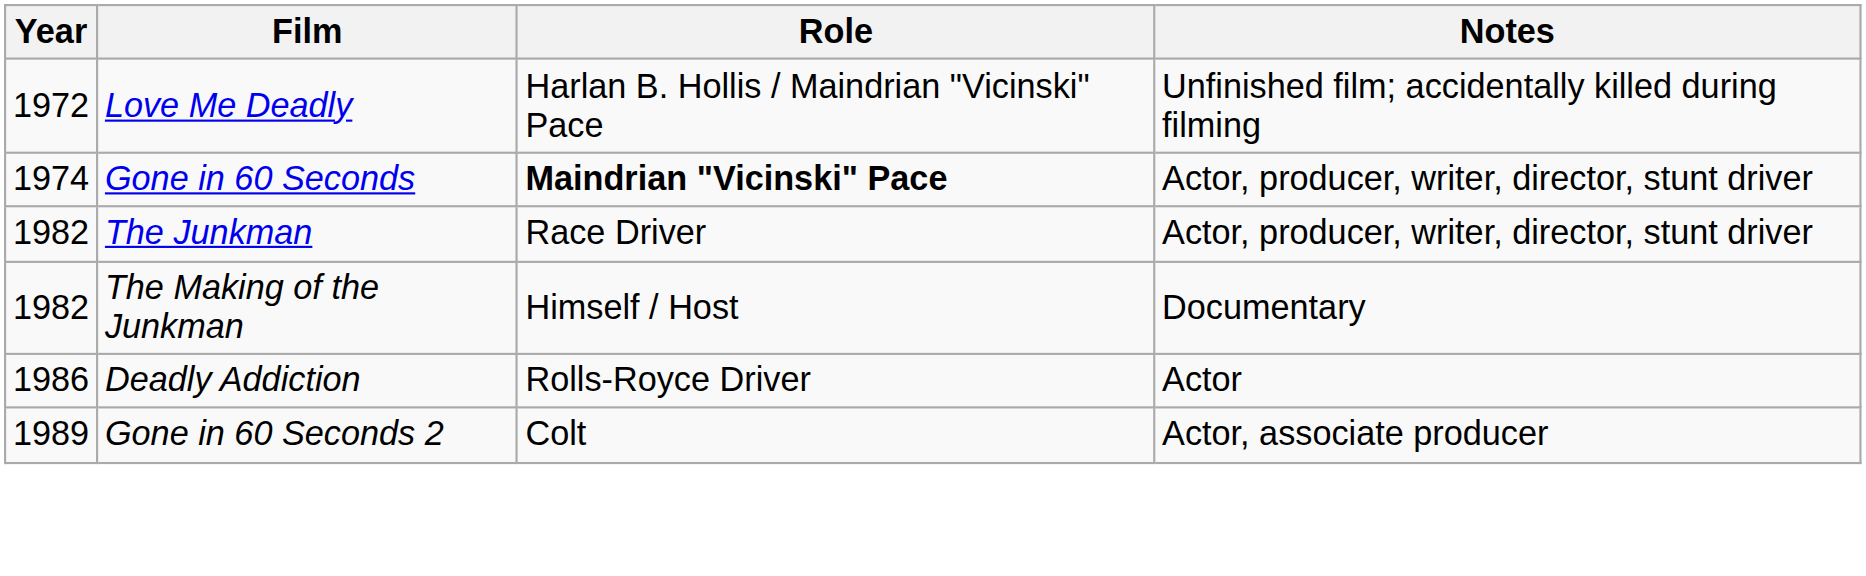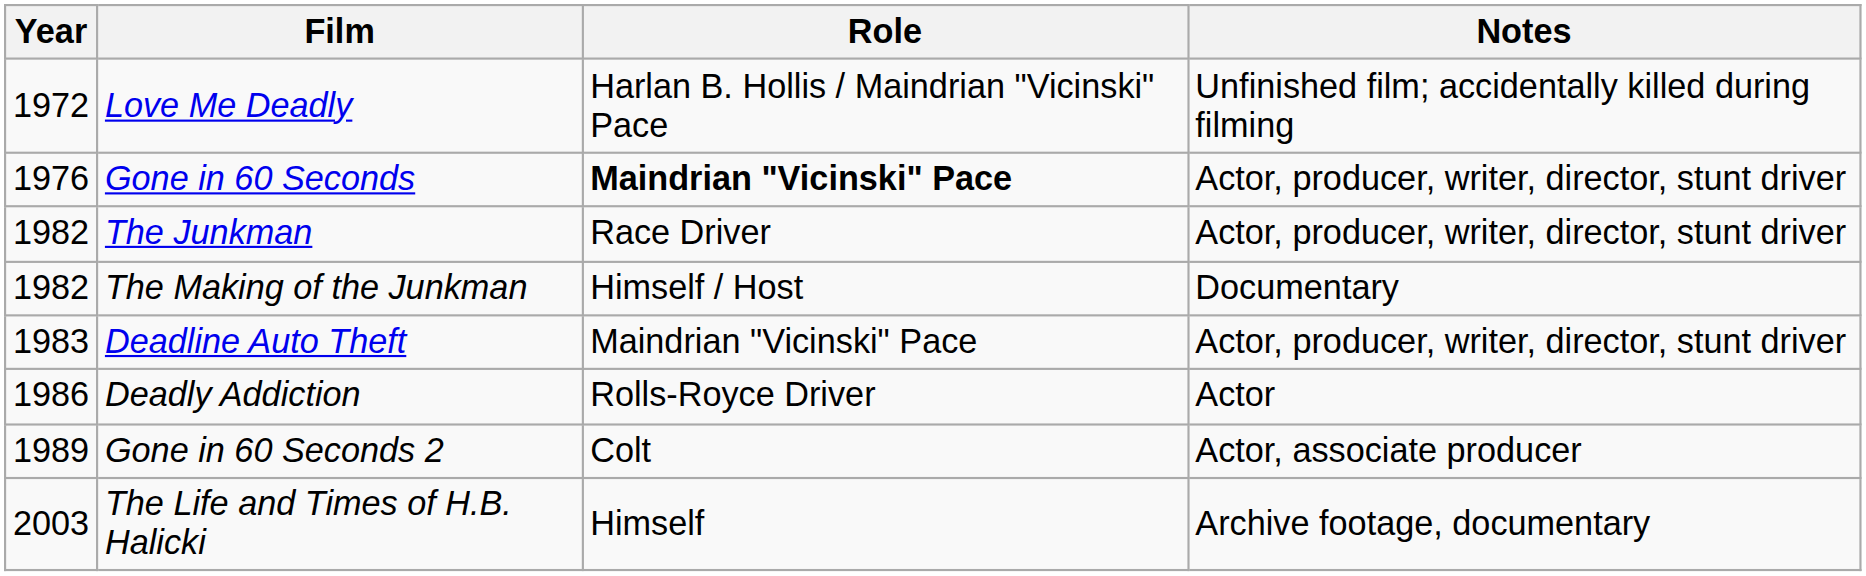Gone in 60 Seconds | Year: 1974 -> 1976
+ row: 1983 | Deadline Auto Theft | Maindrian "Vicinski" Pace | Actor, producer, writer, director, stunt driver
+ row: 2003 | The Life and Times of H.B. Halicki | Himself | Archive footage, documentary
